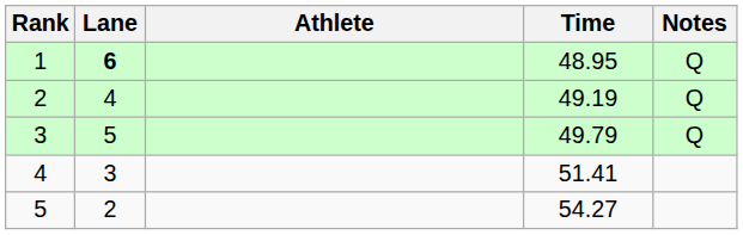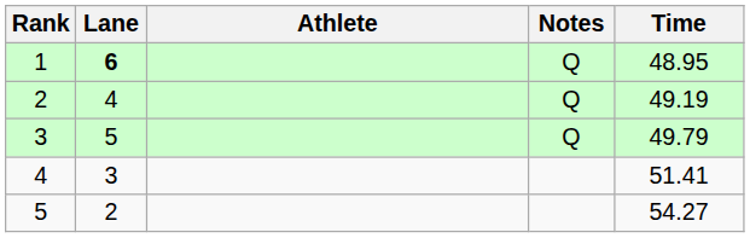columns swapped: Time <-> Notes
